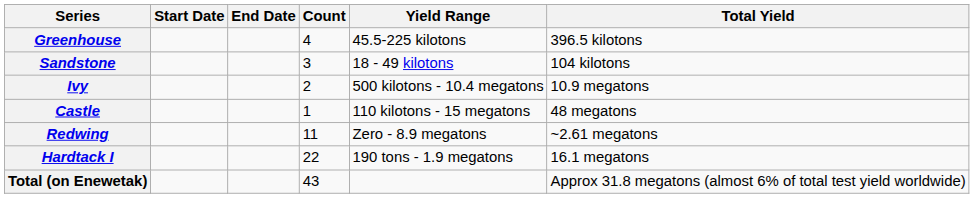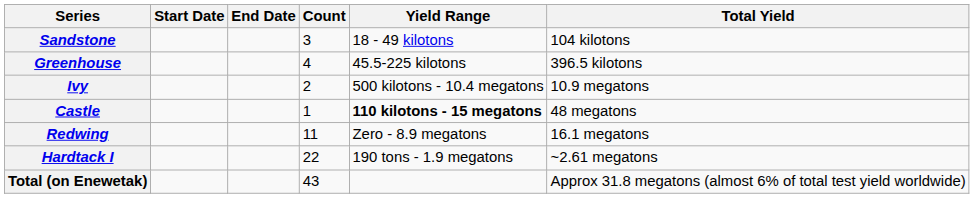rows swapped: Sandstone <-> Greenhouse
Castle | Yield Range: normal -> bold
Redwing | Total Yield: ~2.61 megatons -> 16.1 megatons
Hardtack I | Total Yield: 16.1 megatons -> ~2.61 megatons
